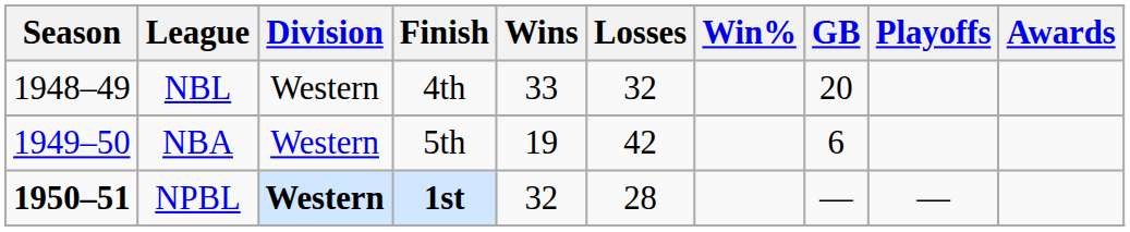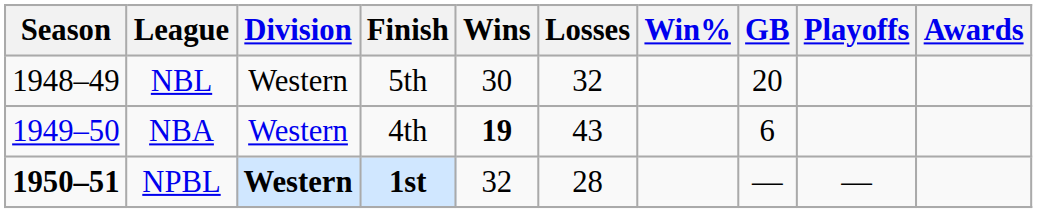NBL | Finish: 4th -> 5th
NBL | Wins: 33 -> 30
NBA | Finish: 5th -> 4th
NBA | Wins: normal -> bold
NBA | Losses: 42 -> 43
